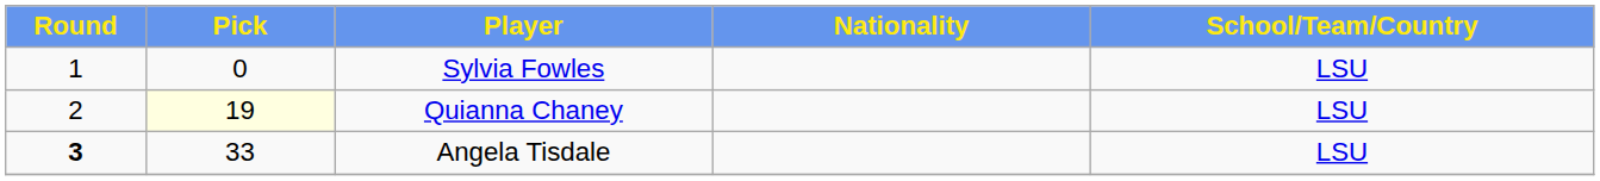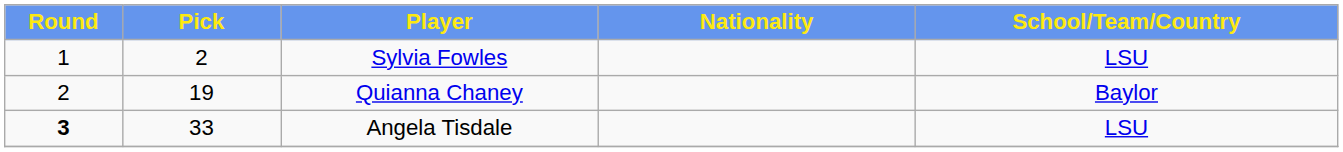Sylvia Fowles | Pick: 0 -> 2
Quianna Chaney | Pick: lightyellow background -> no background
Quianna Chaney | School/Team/Country: LSU -> Baylor
